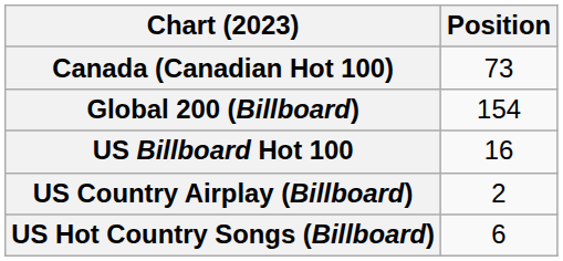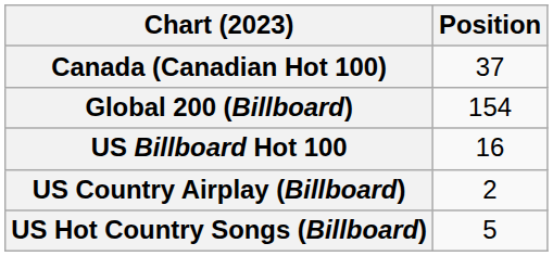Canada (Canadian Hot 100) | Position: 73 -> 37
US Hot Country Songs (Billboard) | Position: 6 -> 5
